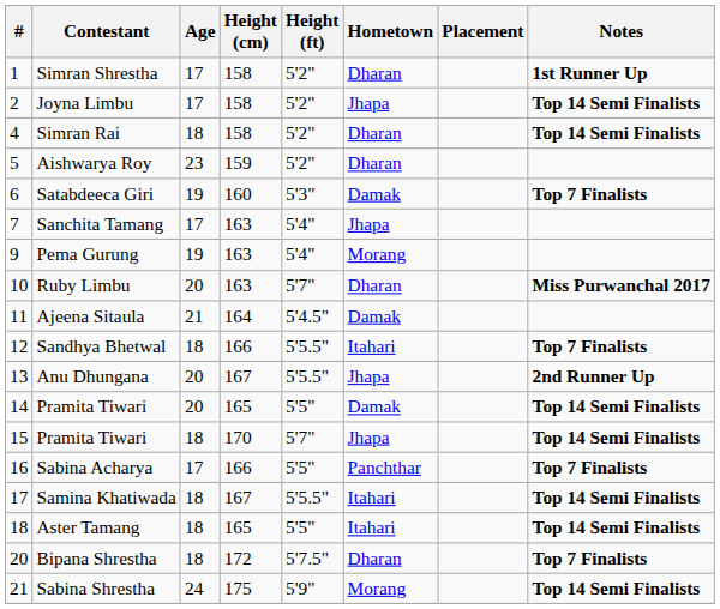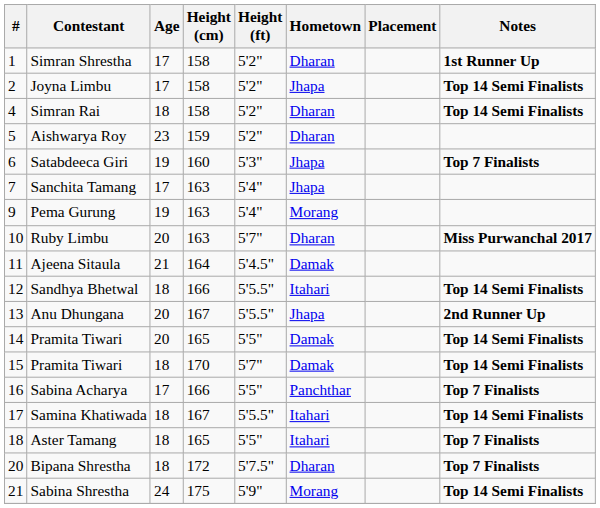Satabdeeca Giri | Hometown: Damak -> Jhapa
Sandhya Bhetwal | Notes: Top 7 Finalists -> Top 14 Semi Finalists
15 / Pramita Tiwari | Hometown: Jhapa -> Damak
Aster Tamang | Notes: Top 14 Semi Finalists -> Top 7 Finalists
